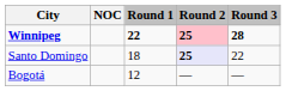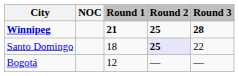Winnipeg | Round 1: 22 -> 21
Winnipeg | Round 2: pink background -> no background
